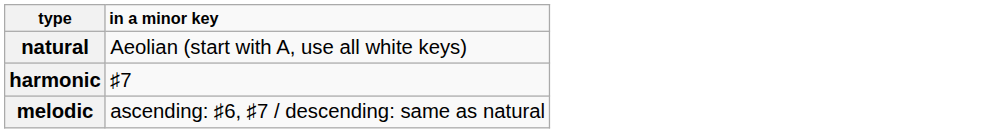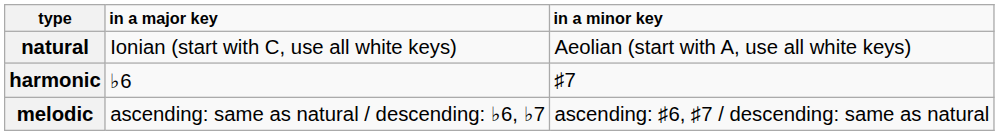+ column: in a major key | Ionian (start with C, use all white keys) | ♭6 | ascending: same as natural / descending: ♭6, ♭7
